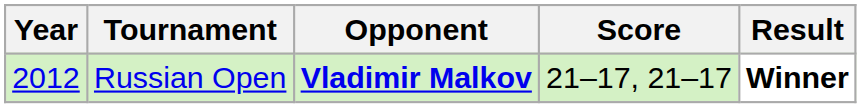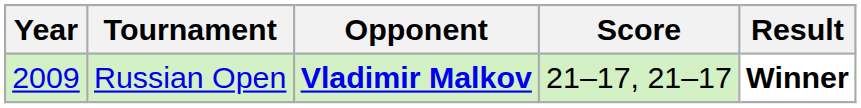Russian Open | Year: 2012 -> 2009
